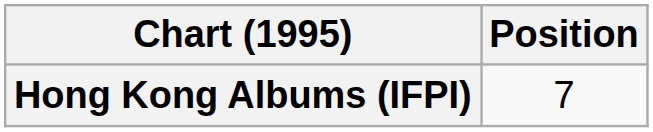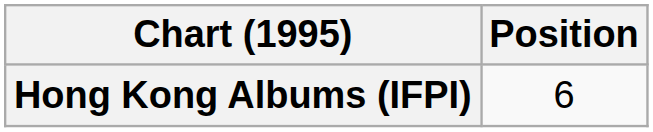Hong Kong Albums (IFPI) | Position: 7 -> 6
